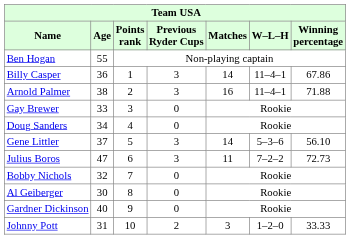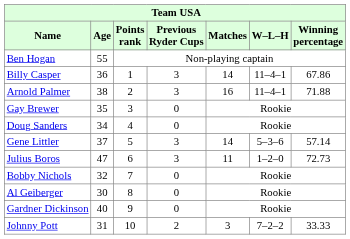Gay Brewer | Age: 33 -> 35
Gene Littler | Winning percentage: 56.10 -> 57.14
Julius Boros | W–L–H: 7–2–2 -> 1–2–0
Johnny Pott | W–L–H: 1–2–0 -> 7–2–2
